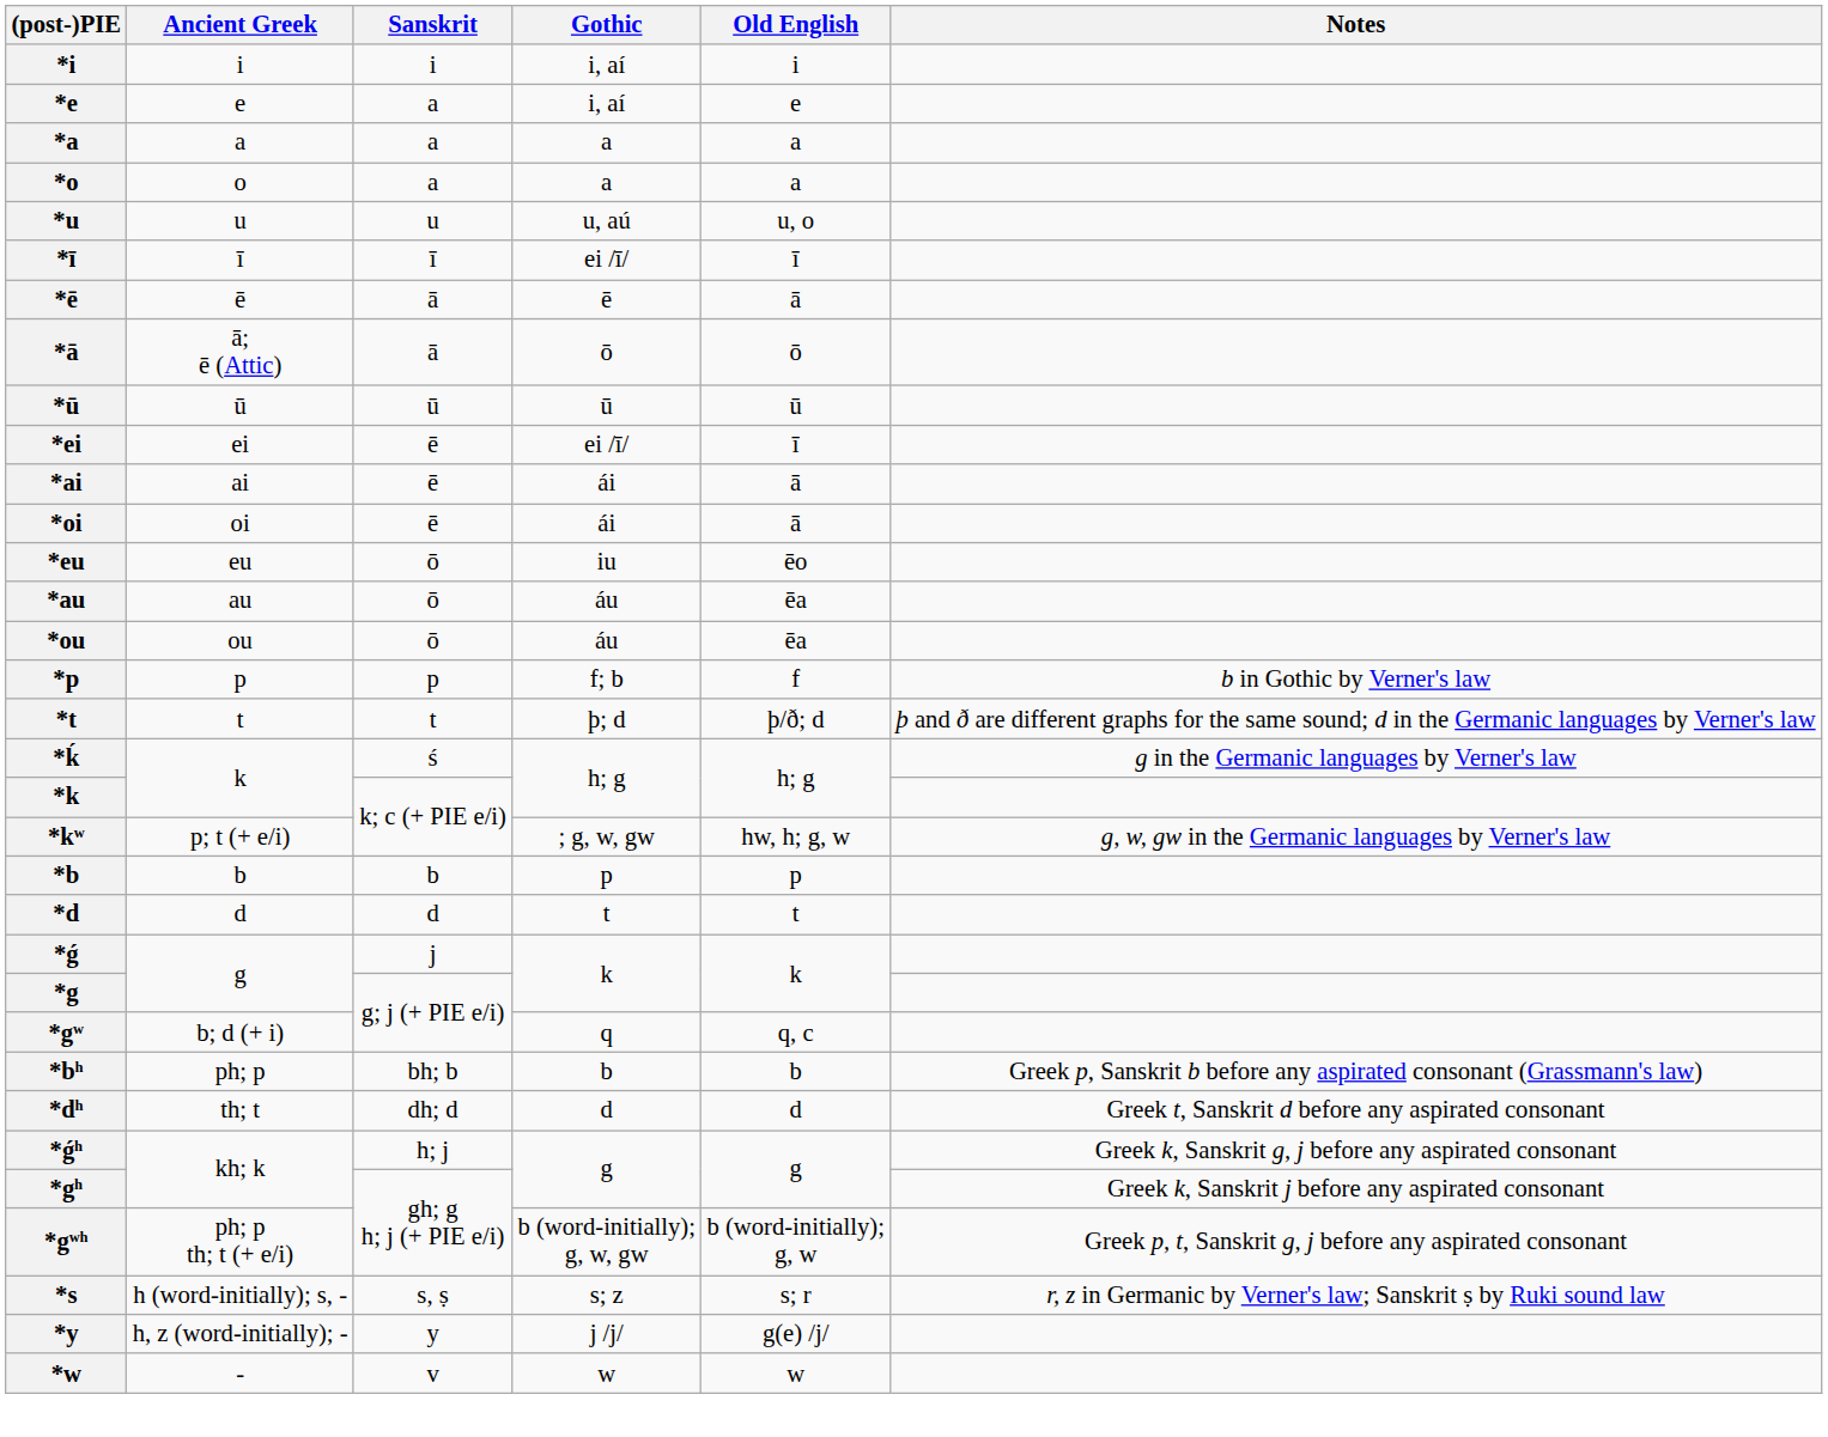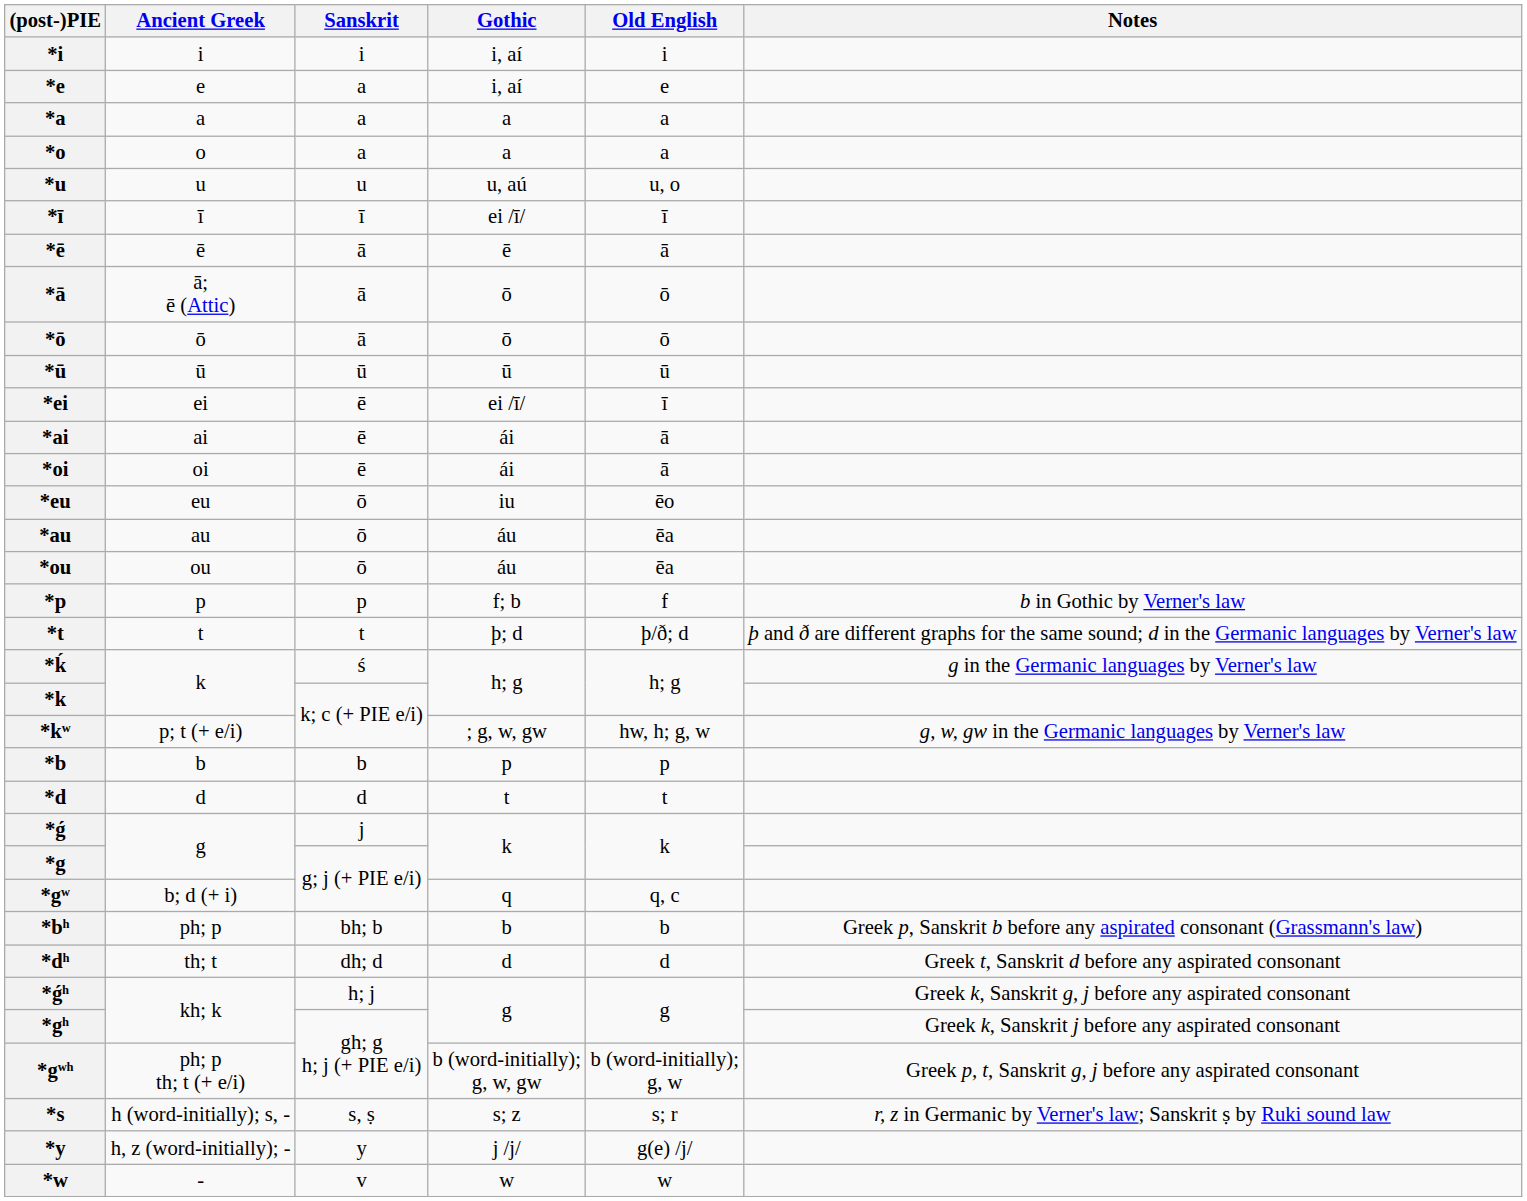+ row: *ō | ō | ā | ō | ō
